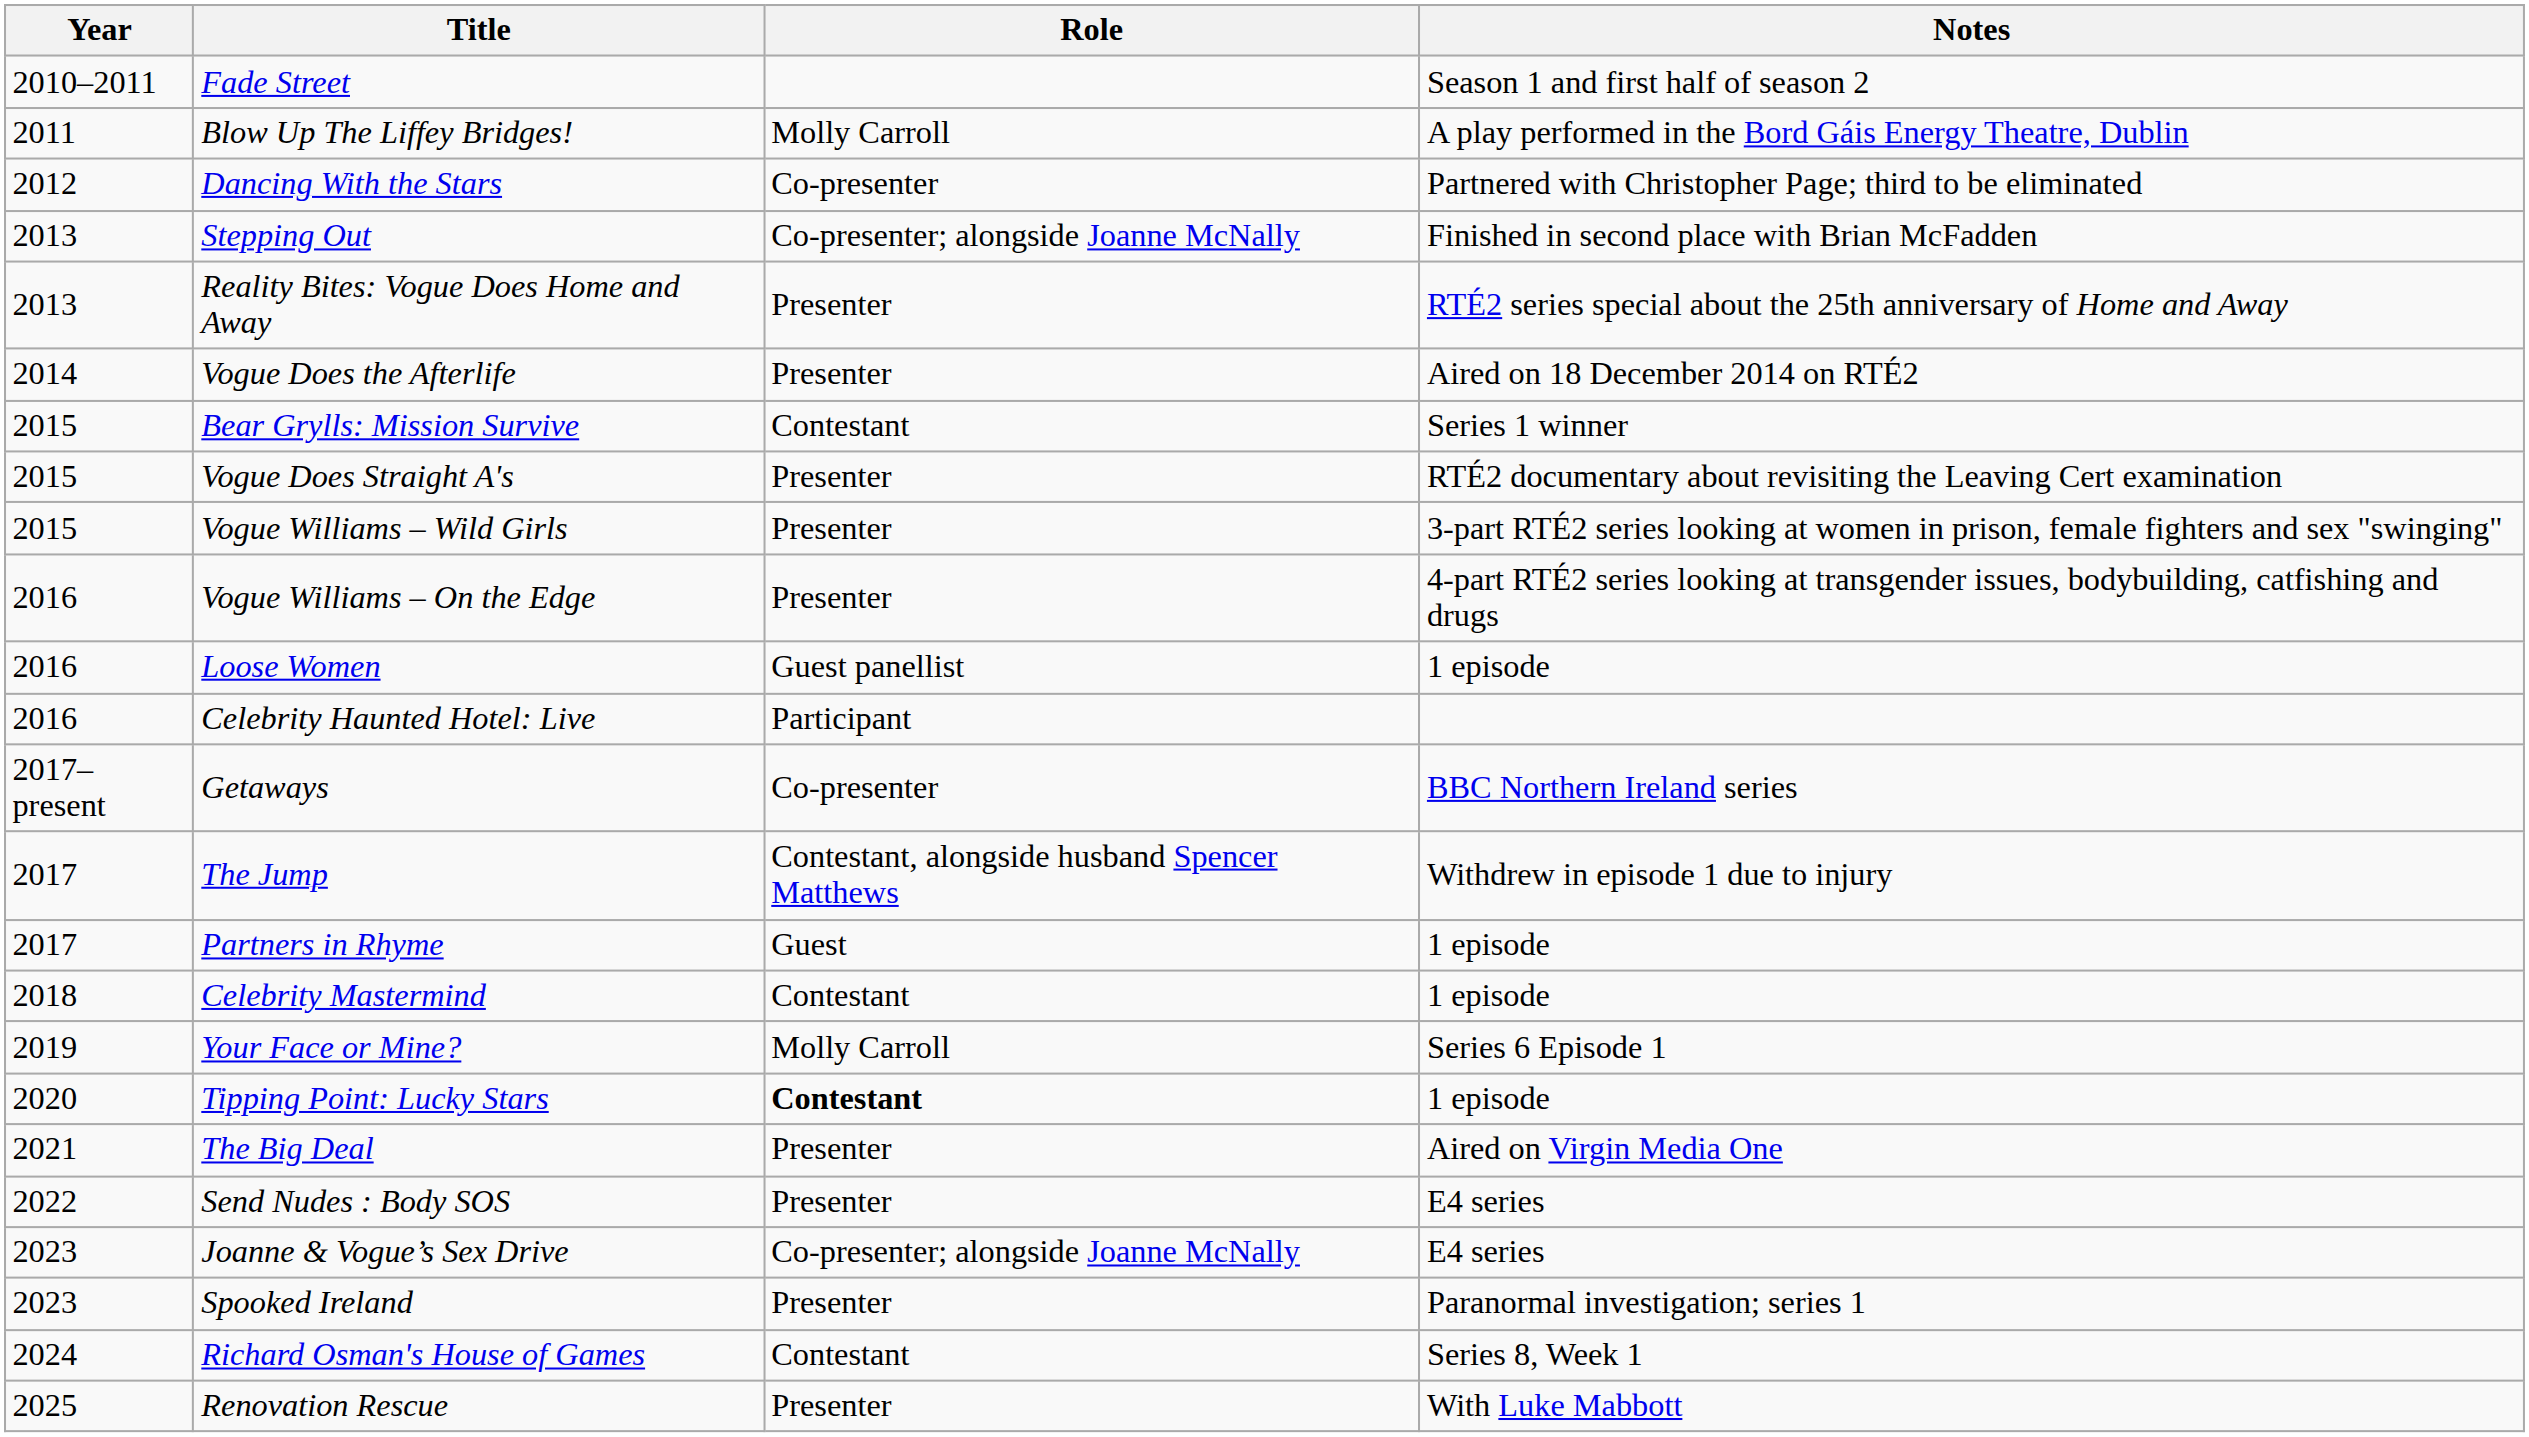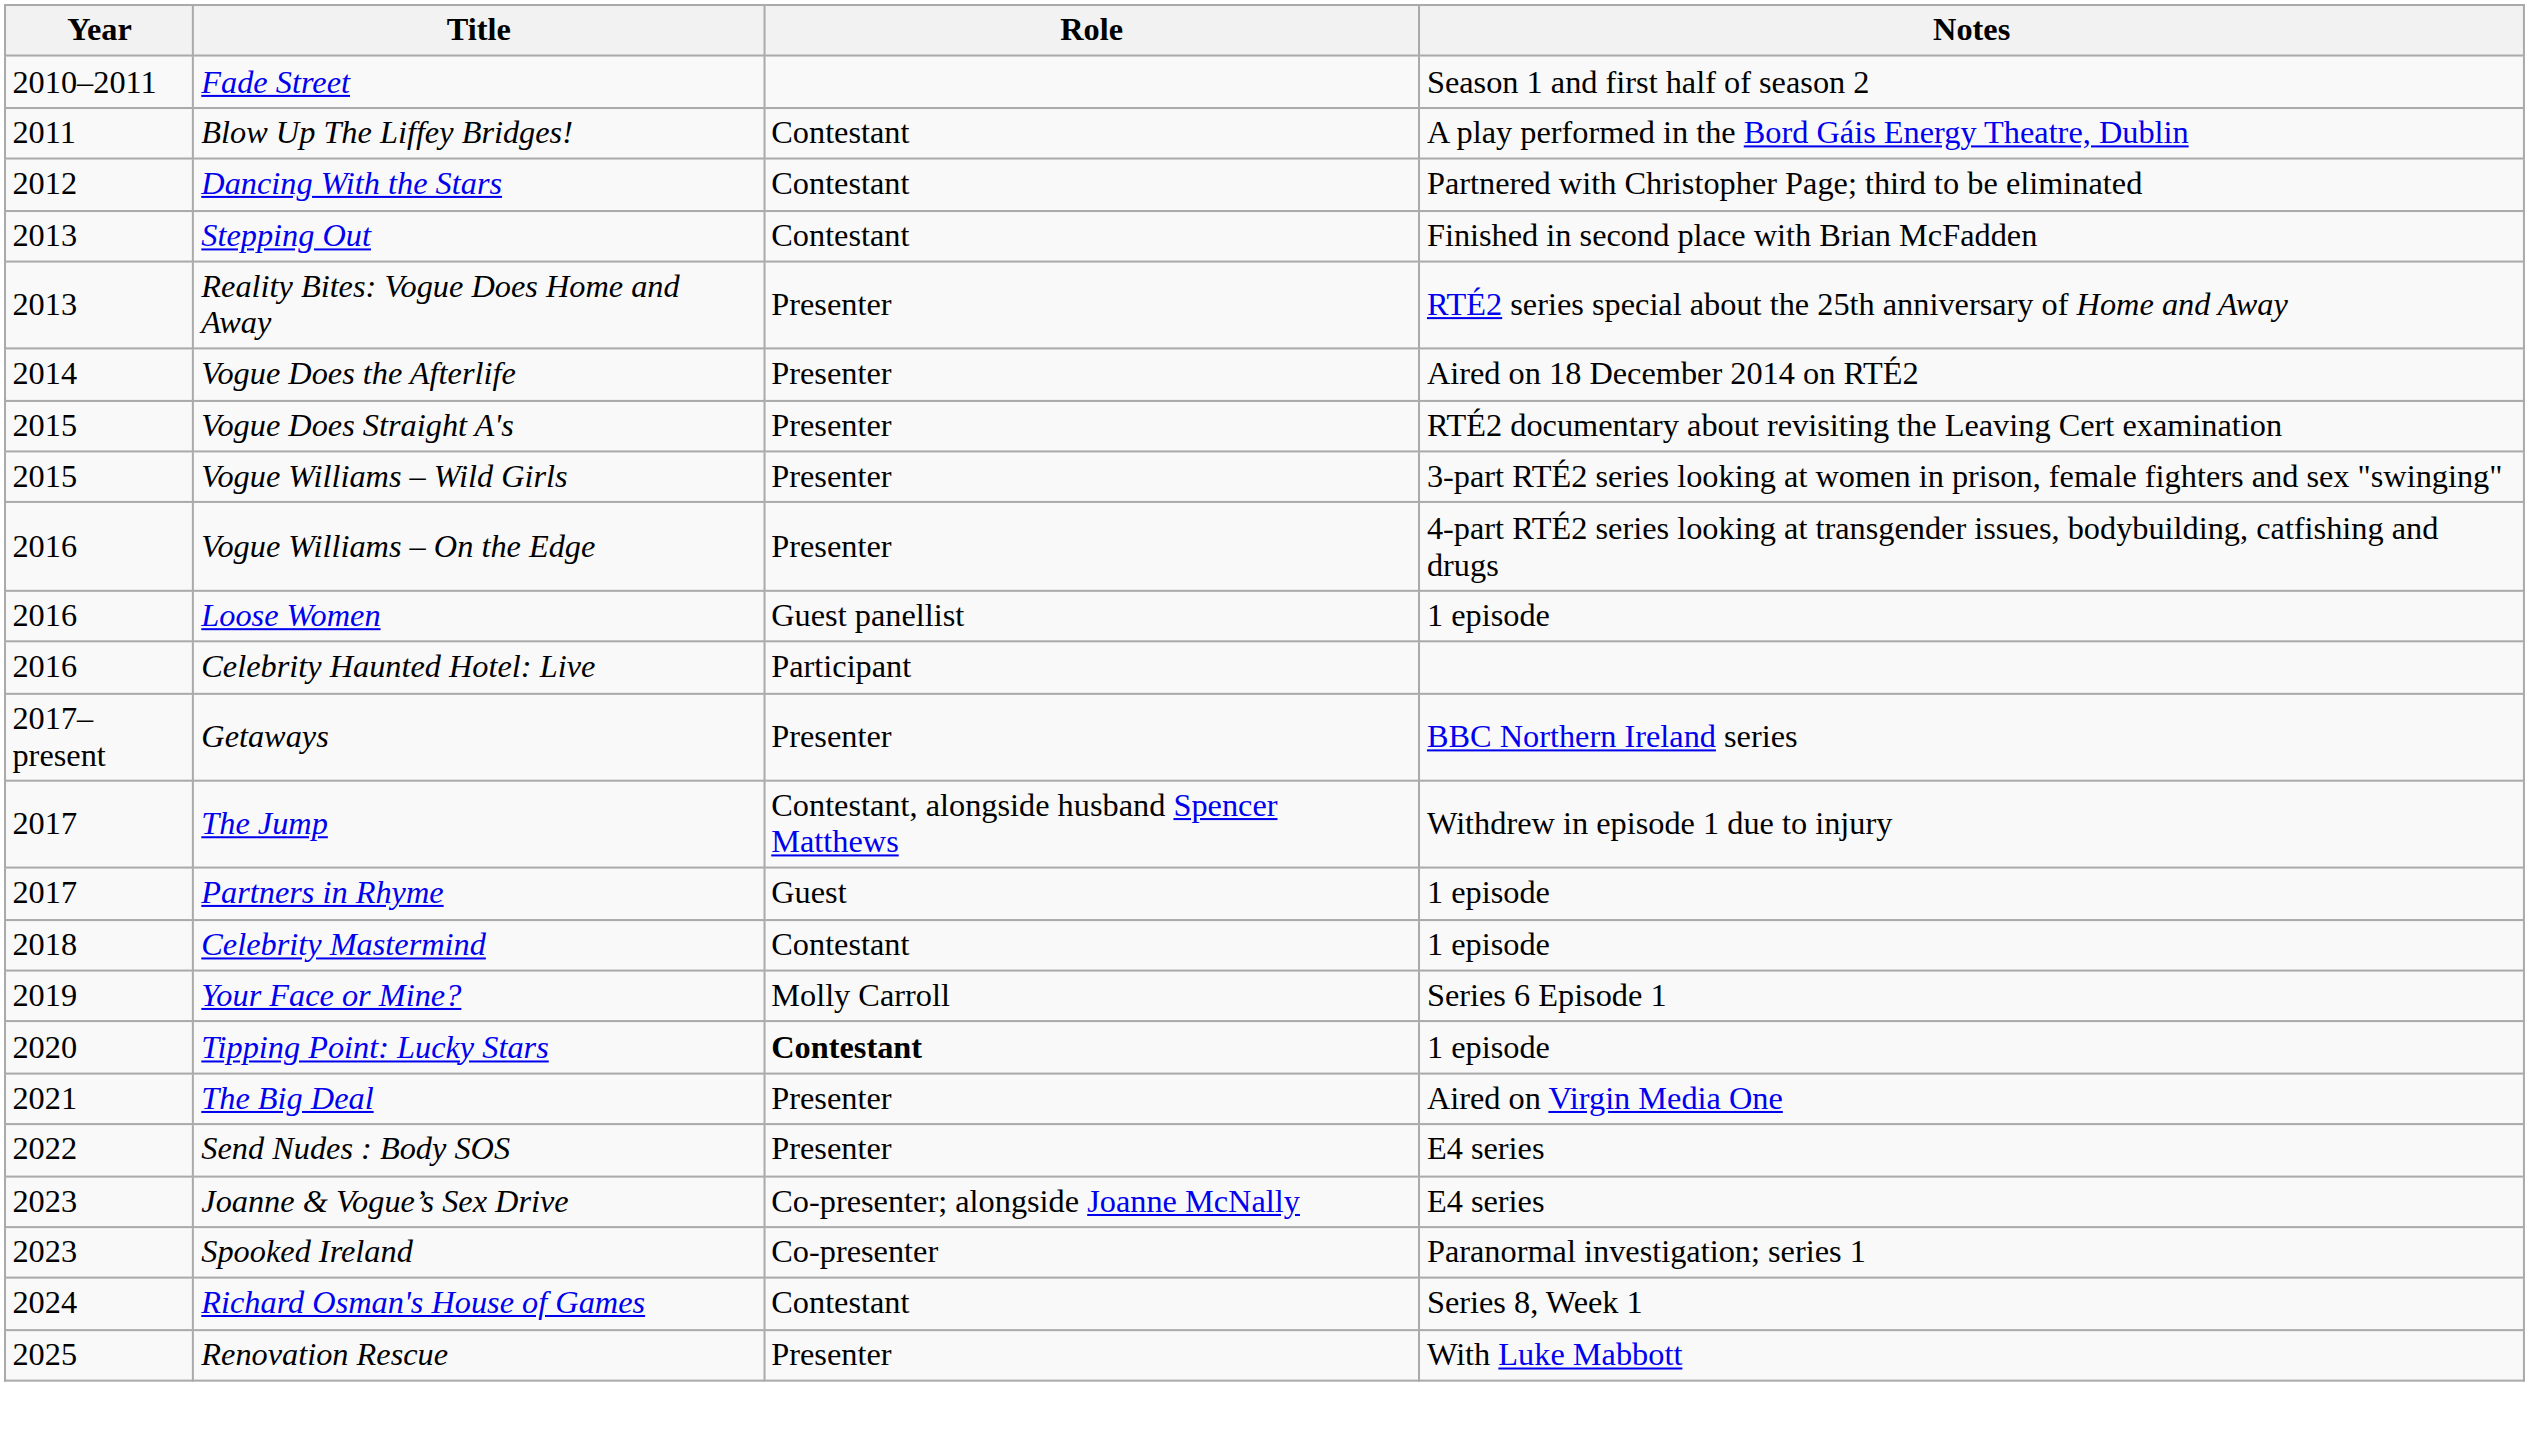Blow Up The Liffey Bridges! | Role: Molly Carroll -> Contestant
Dancing With the Stars | Role: Co-presenter -> Contestant
Stepping Out | Role: Co-presenter; alongside Joanne McNally -> Contestant
- row: 2015 | Bear Grylls: Mission Survive | Contestant | Series 1 winner
Getaways | Role: Co-presenter -> Presenter
Spooked Ireland | Role: Presenter -> Co-presenter
